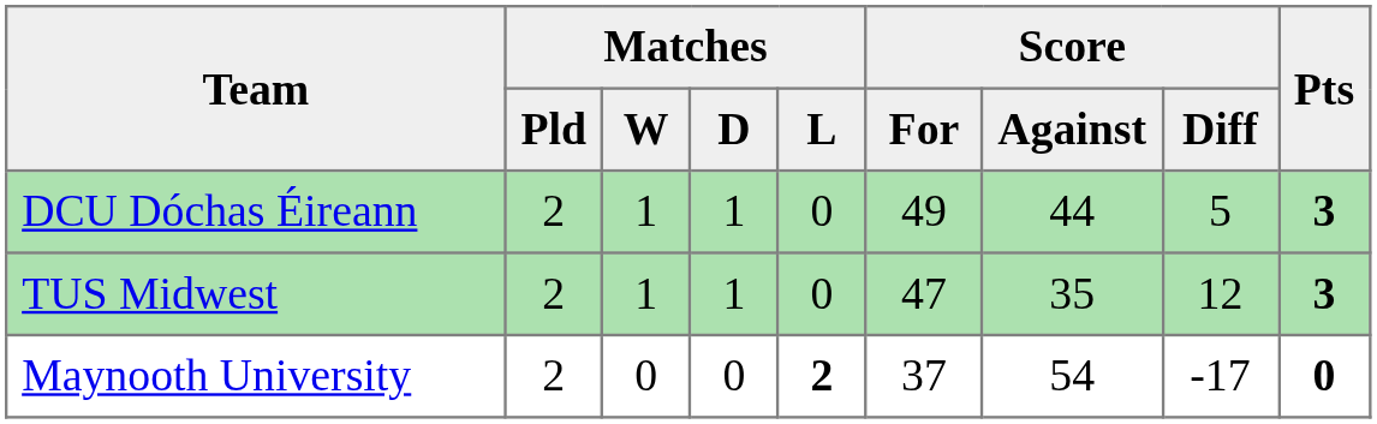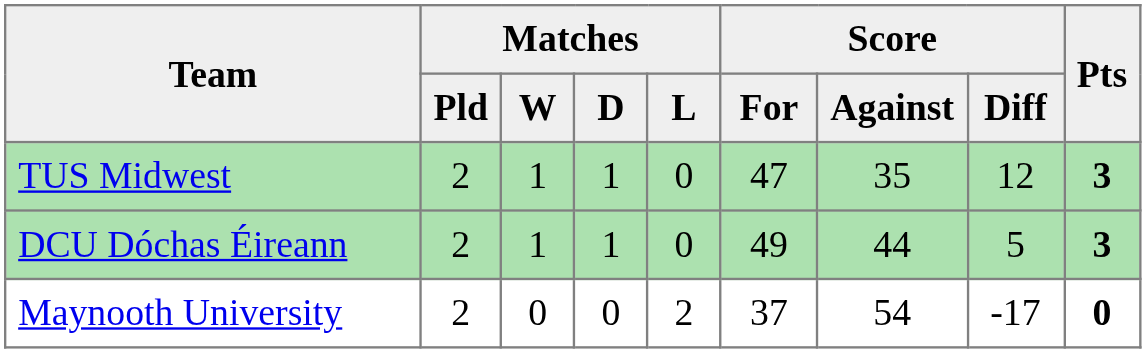rows swapped: TUS Midwest <-> DCU Dóchas Éireann
Maynooth University | Matches / L: bold -> normal
